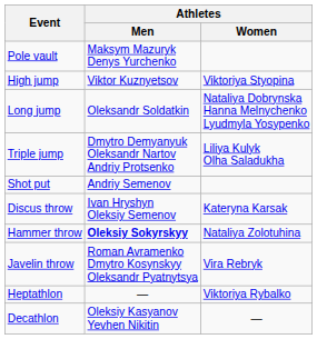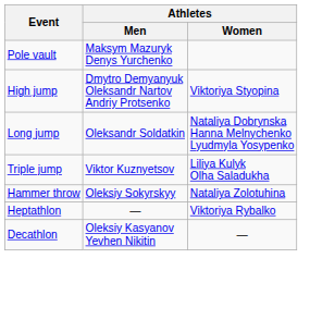High jump | Athletes / Men: Viktor Kuznyetsov -> Dmytro Demyanyuk Oleksandr Nartov Andriy Protsenko
Triple jump | Athletes / Men: Dmytro Demyanyuk Oleksandr Nartov Andriy Protsenko -> Viktor Kuznyetsov
- row: Shot put | Andriy Semenov
- row: Discus throw | Ivan Hryshyn Oleksiy Semenov | Kateryna Karsak
Hammer throw | Athletes / Men: bold -> normal
- row: Javelin throw | Roman Avramenko Dmytro Kosynskyy Oleksandr Pyatnytsya | Vira Rebryk
